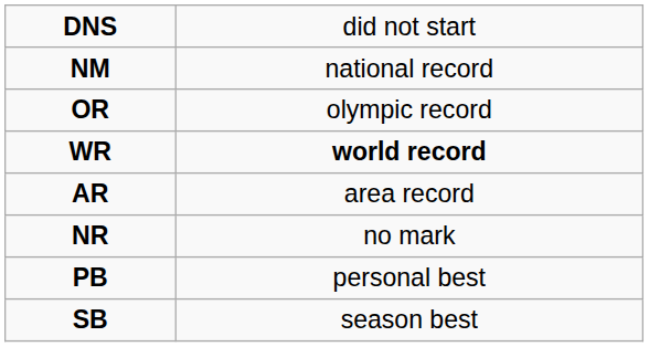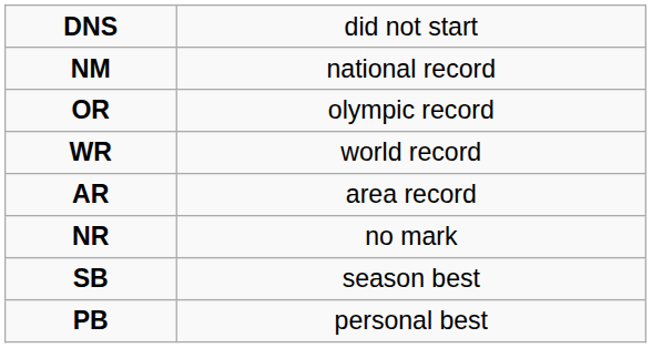WR | column 2: bold -> normal
rows swapped: PB <-> SB
